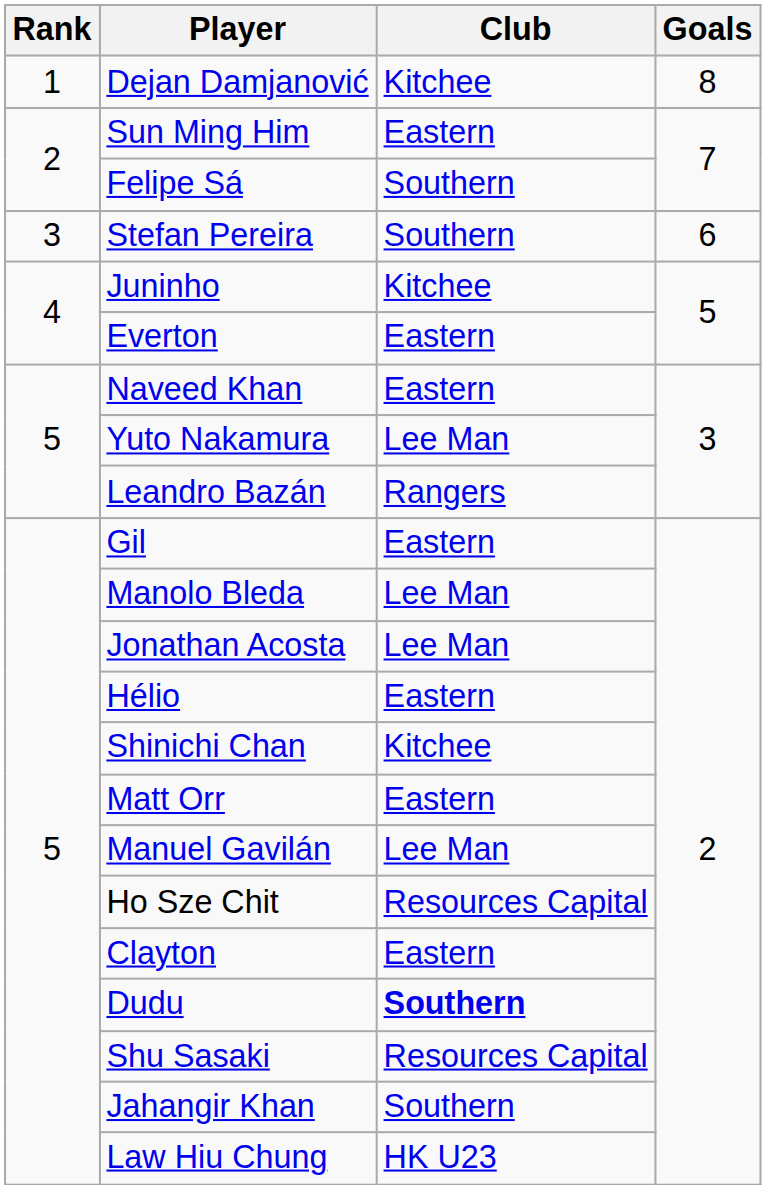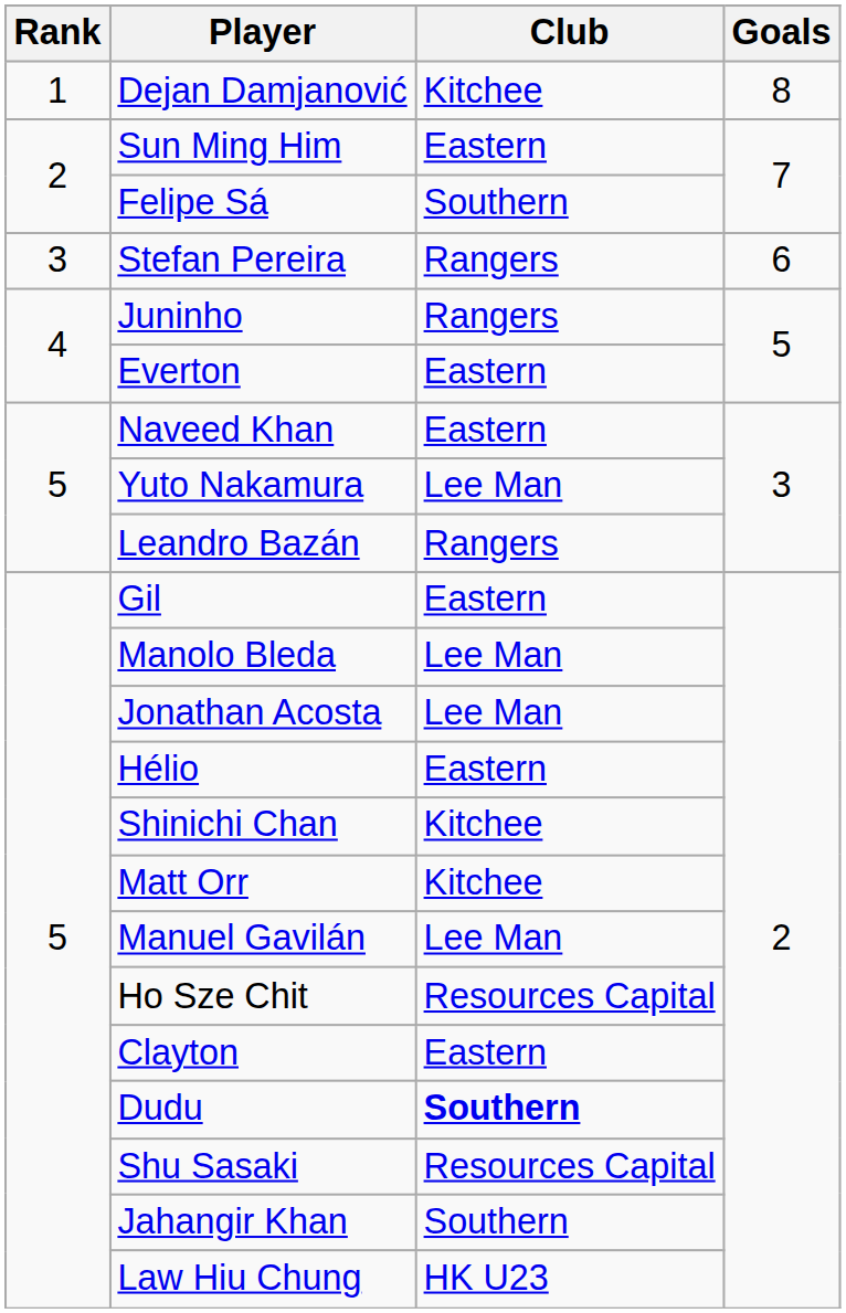Stefan Pereira | Club: Southern -> Rangers
Juninho | Club: Kitchee -> Rangers
Matt Orr | Club: Eastern -> Kitchee
